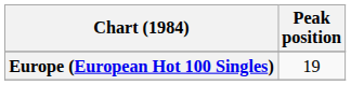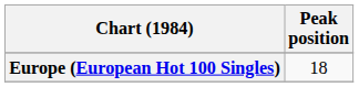Europe (European Hot 100 Singles) | Peak position: 19 -> 18
